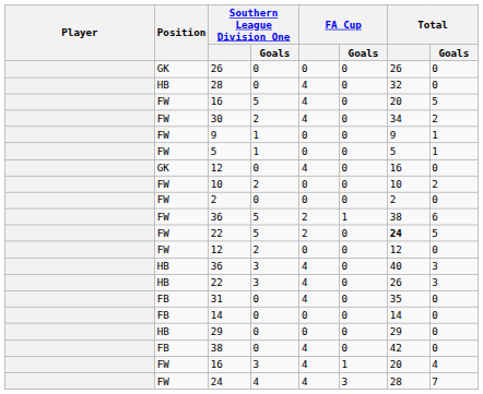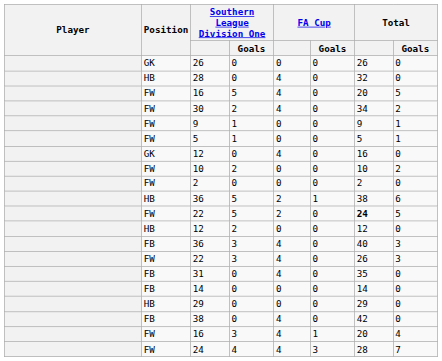36 / 5 | Position: FW -> HB
12 / 2 | Position: FW -> HB
36 / 3 | Position: HB -> FB
22 / 3 | Position: HB -> FW
